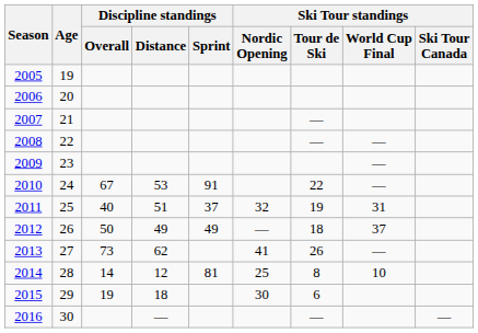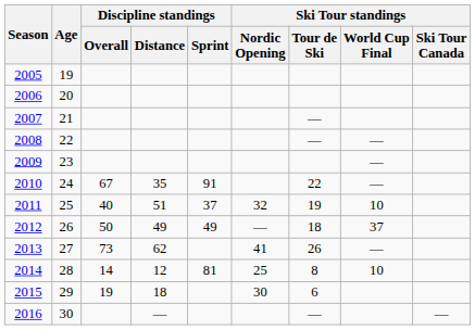2010 | Discipline standings / Distance: 53 -> 35
2011 | Ski Tour standings / World Cup Final: 31 -> 10
